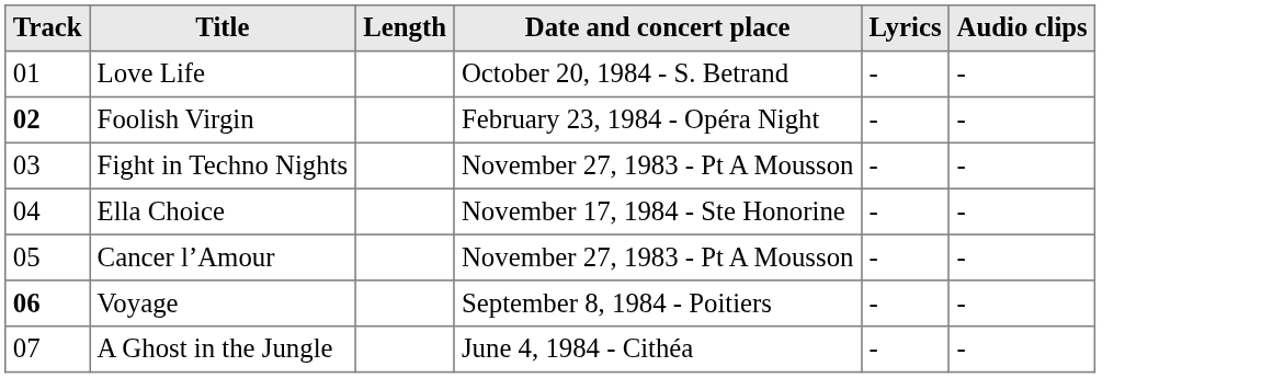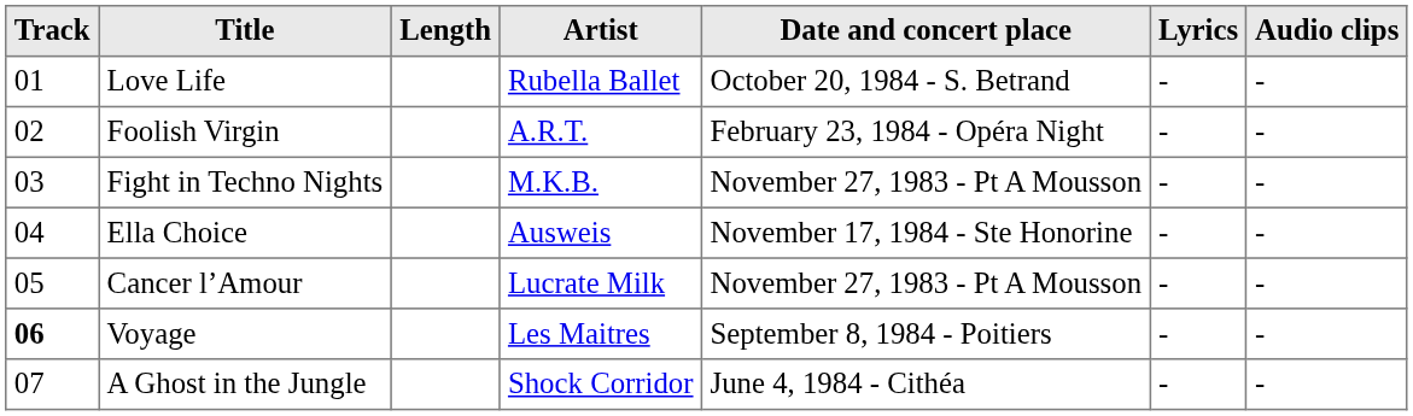+ column: Artist | Rubella Ballet | A.R.T. | M.K.B. | Ausweis | Lucrate Milk | Les Maitres | Shock Corridor
Foolish Virgin | Track: bold -> normal
